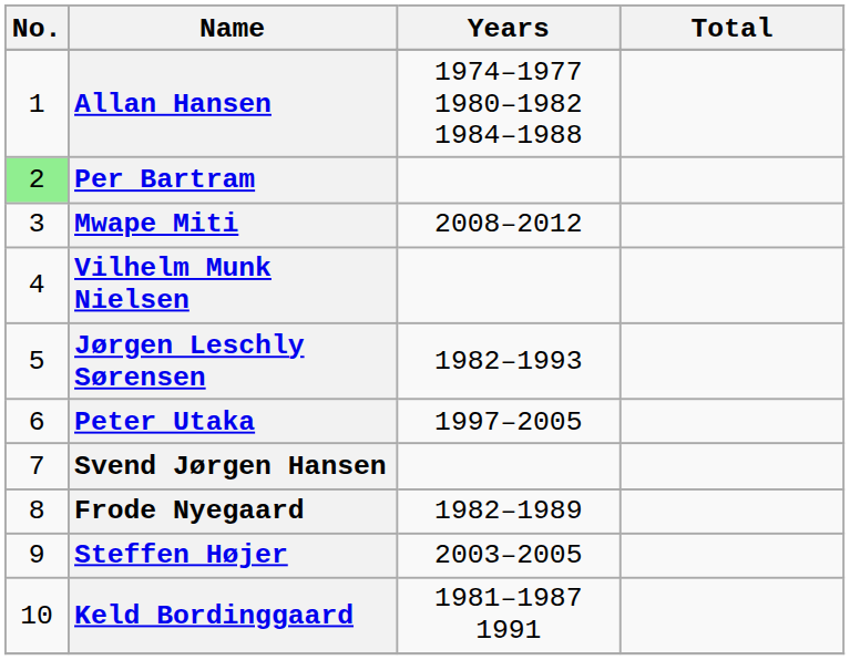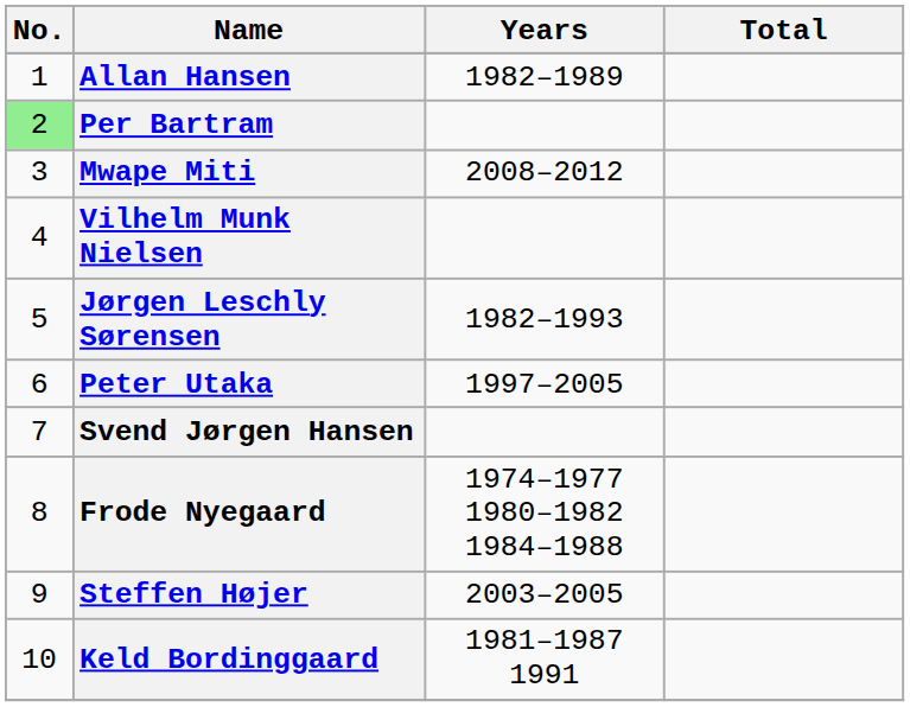Allan Hansen | Years: 1974–1977 1980–1982 1984–1988 -> 1982–1989
Frode Nyegaard | Years: 1982–1989 -> 1974–1977 1980–1982 1984–1988
